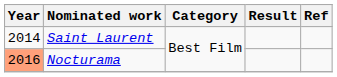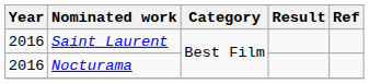Saint Laurent | Year: 2014 -> 2016
Nocturama | Year: lightsalmon background -> no background
